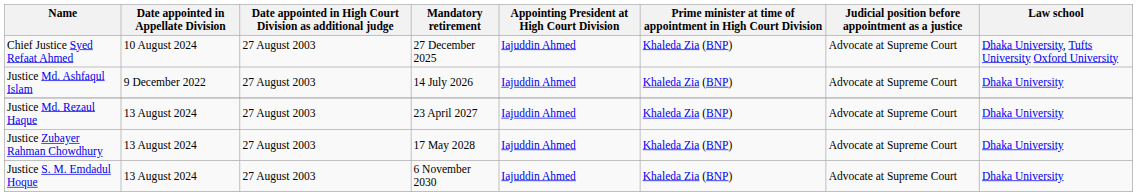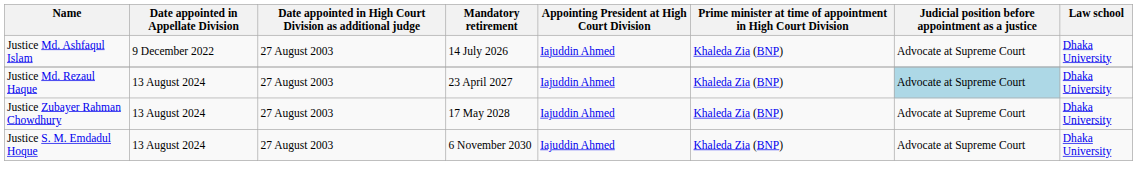- row: Chief Justice Syed Refaat Ahmed | 10 August 2024 | 27 August 2003 | 27 December 2025 | Iajuddin Ahmed | Khaleda Zia (BNP) | Advocate at Supreme Court | Dhaka University, Tufts University Oxford University
Justice Md. Rezaul Haque | Judicial position before appointment as a justice: no background -> lightblue background
